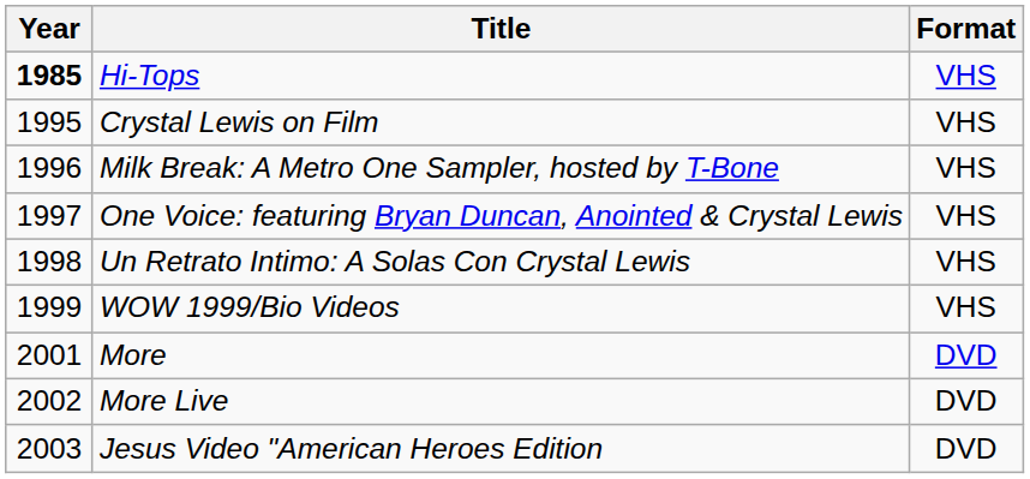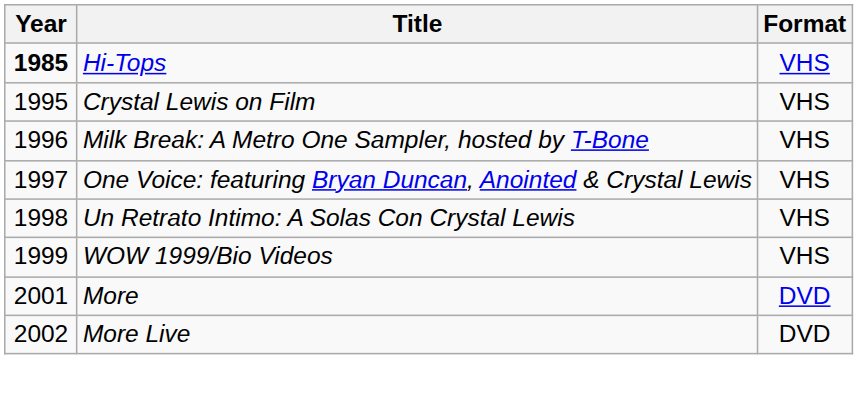- row: 2003 | Jesus Video "American Heroes Edition | DVD
